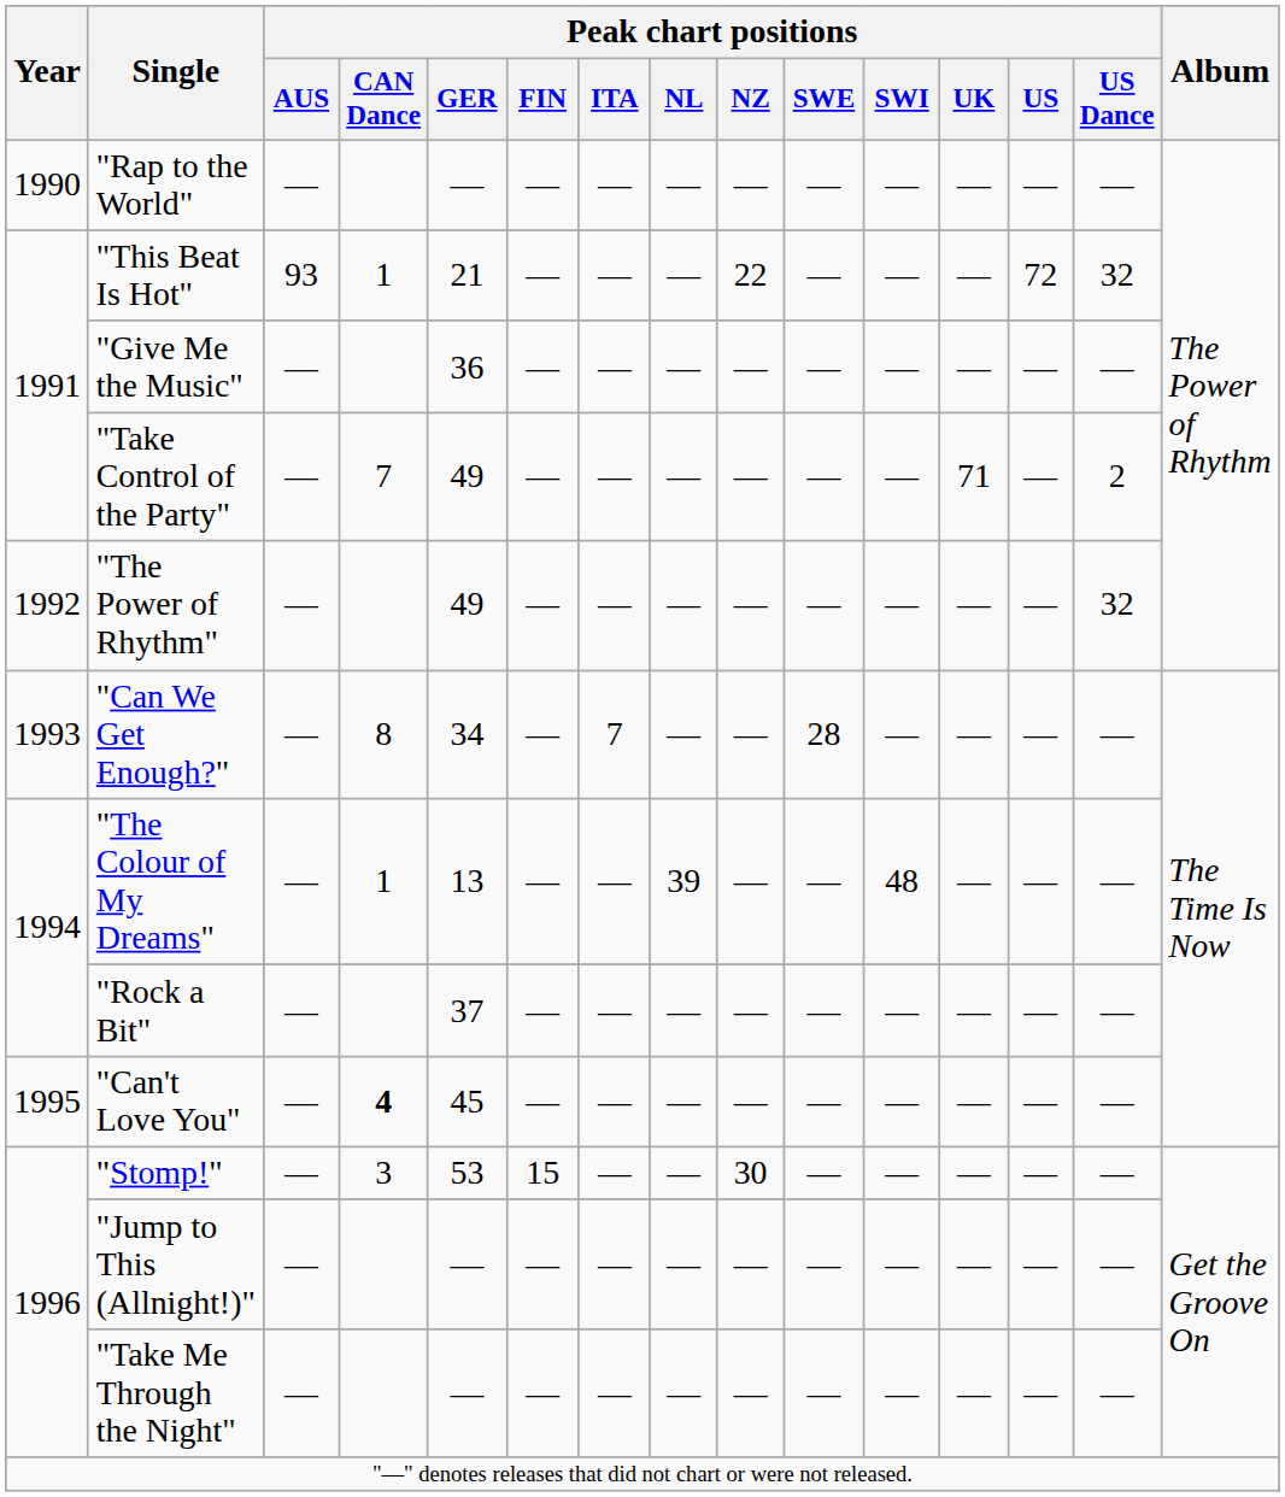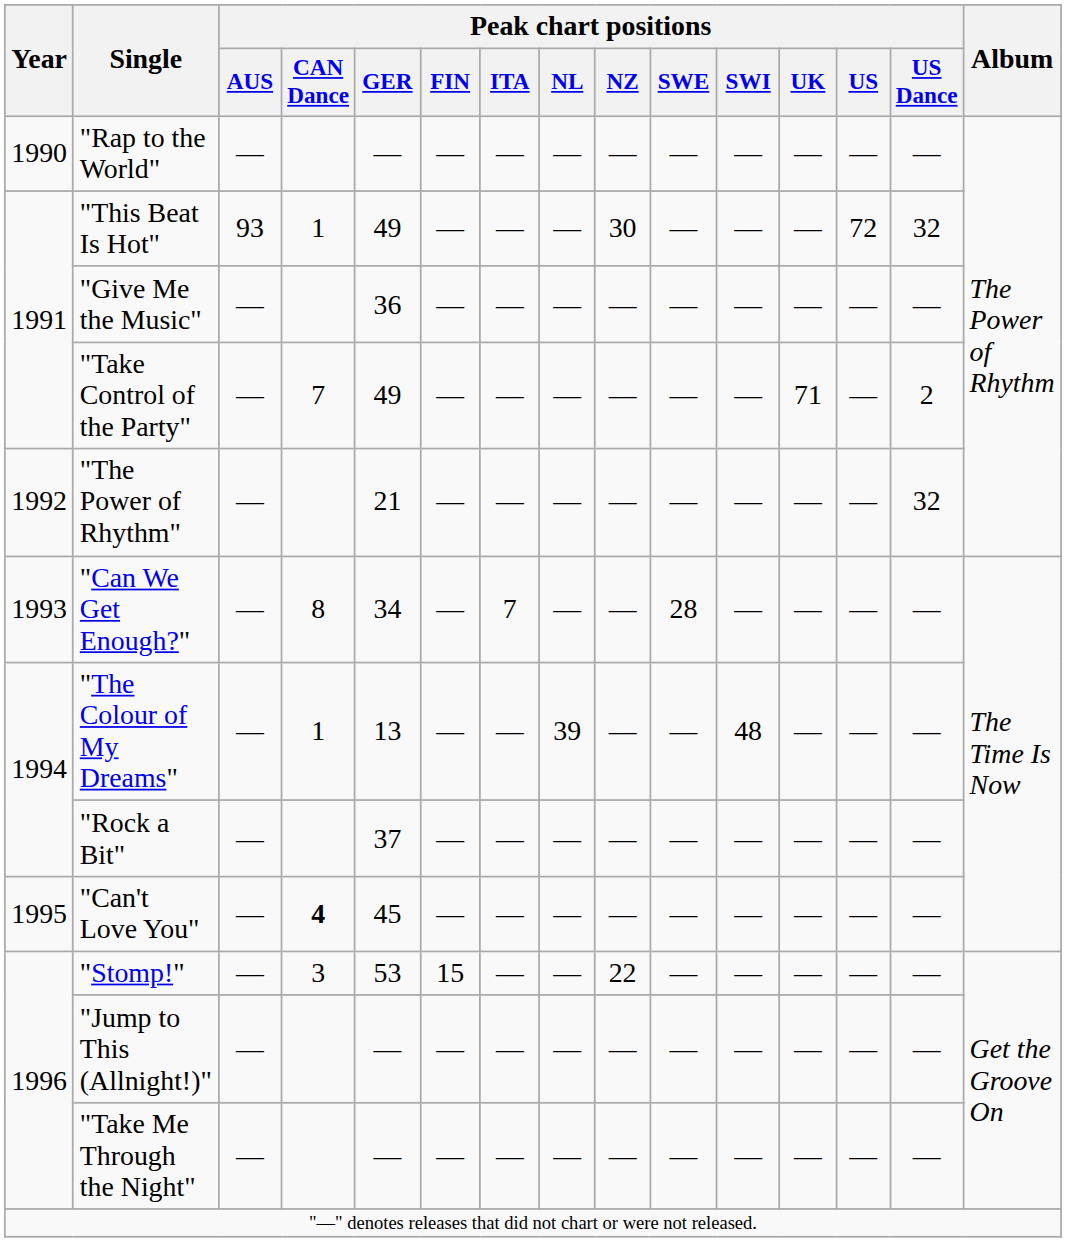"This Beat Is Hot" | Peak chart positions / GER: 21 -> 49
"This Beat Is Hot" | Peak chart positions / NZ: 22 -> 30
"The Power of Rhythm" | Peak chart positions / GER: 49 -> 21
"Stomp!" | Peak chart positions / NZ: 30 -> 22
